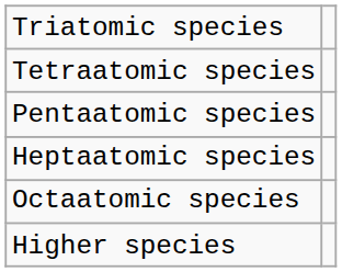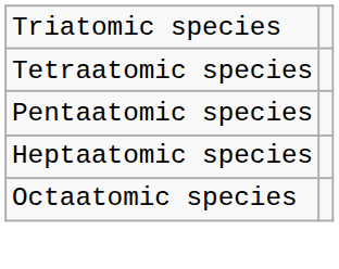- row: Higher species
